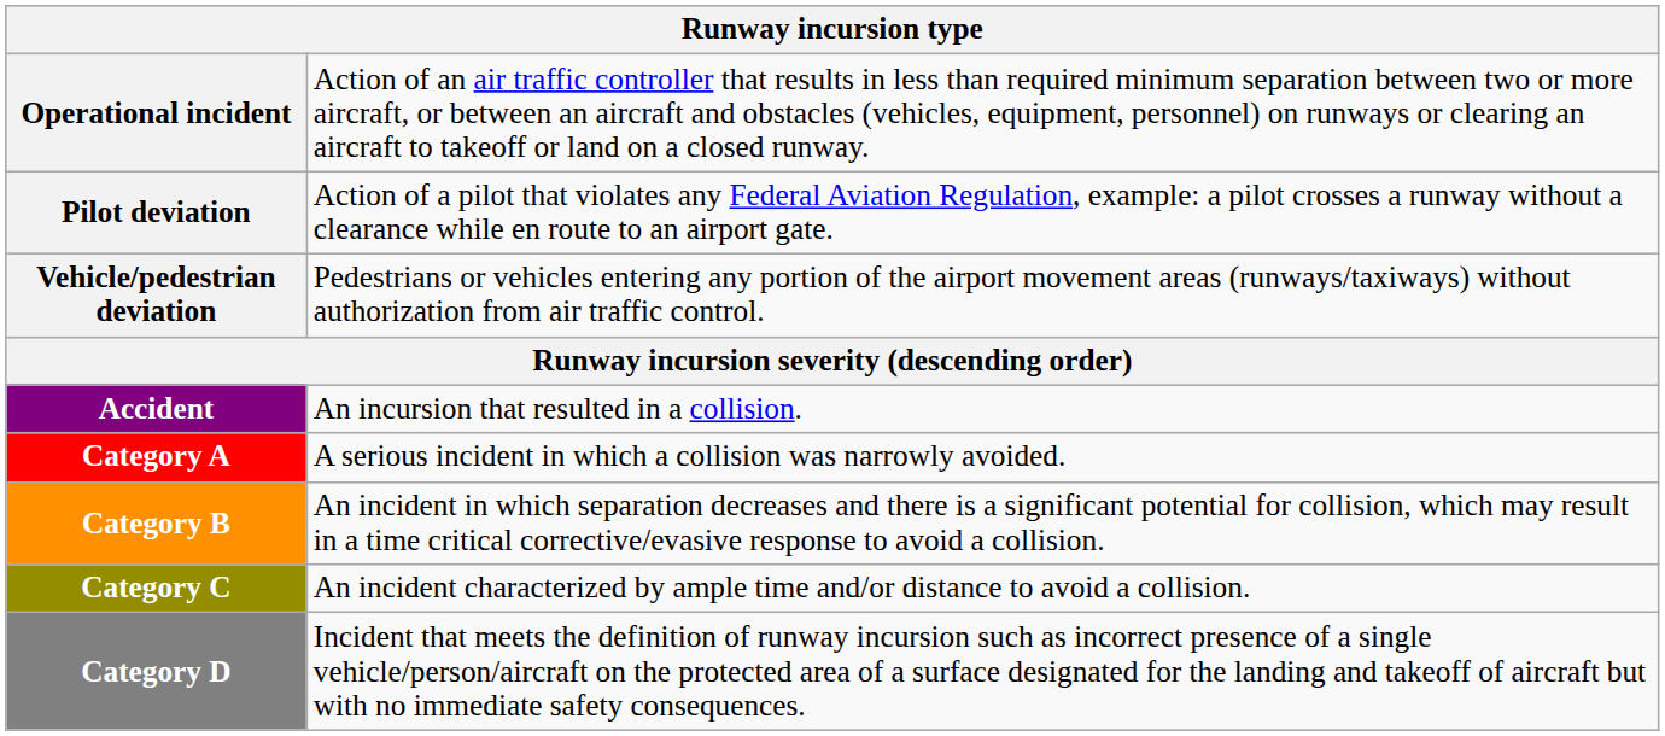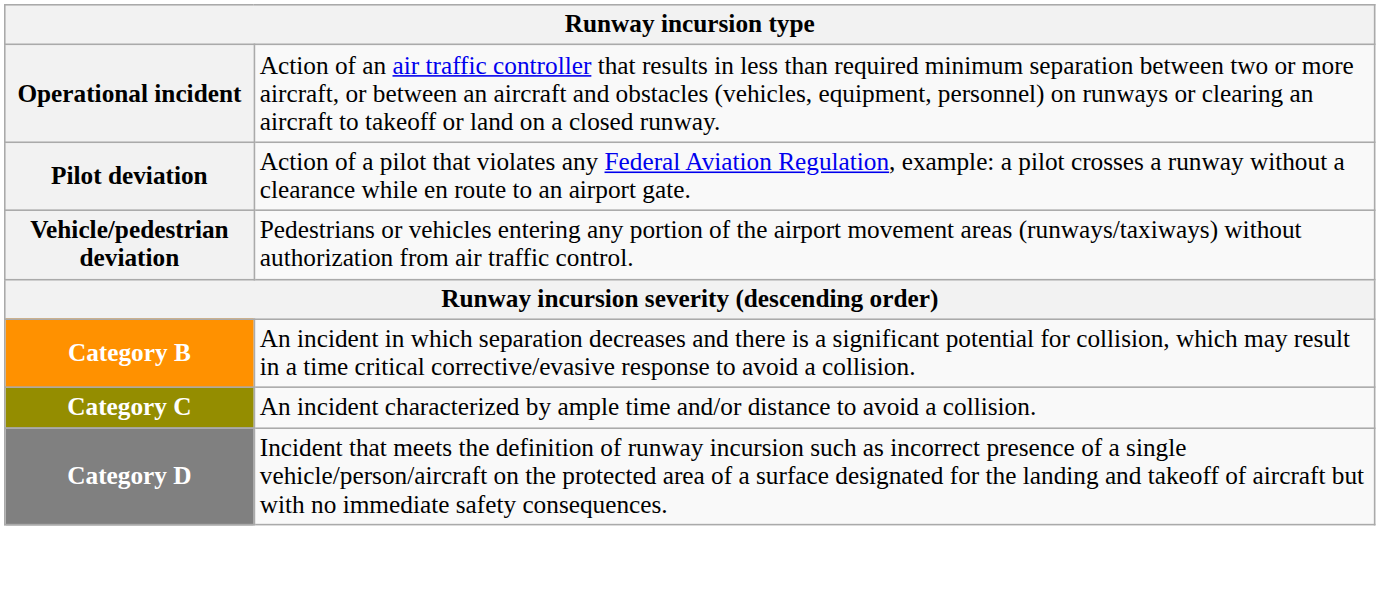- row: Accident | An incursion that resulted in a collision.
- row: Category A | A serious incident in which a collision was narrowly avoided.
